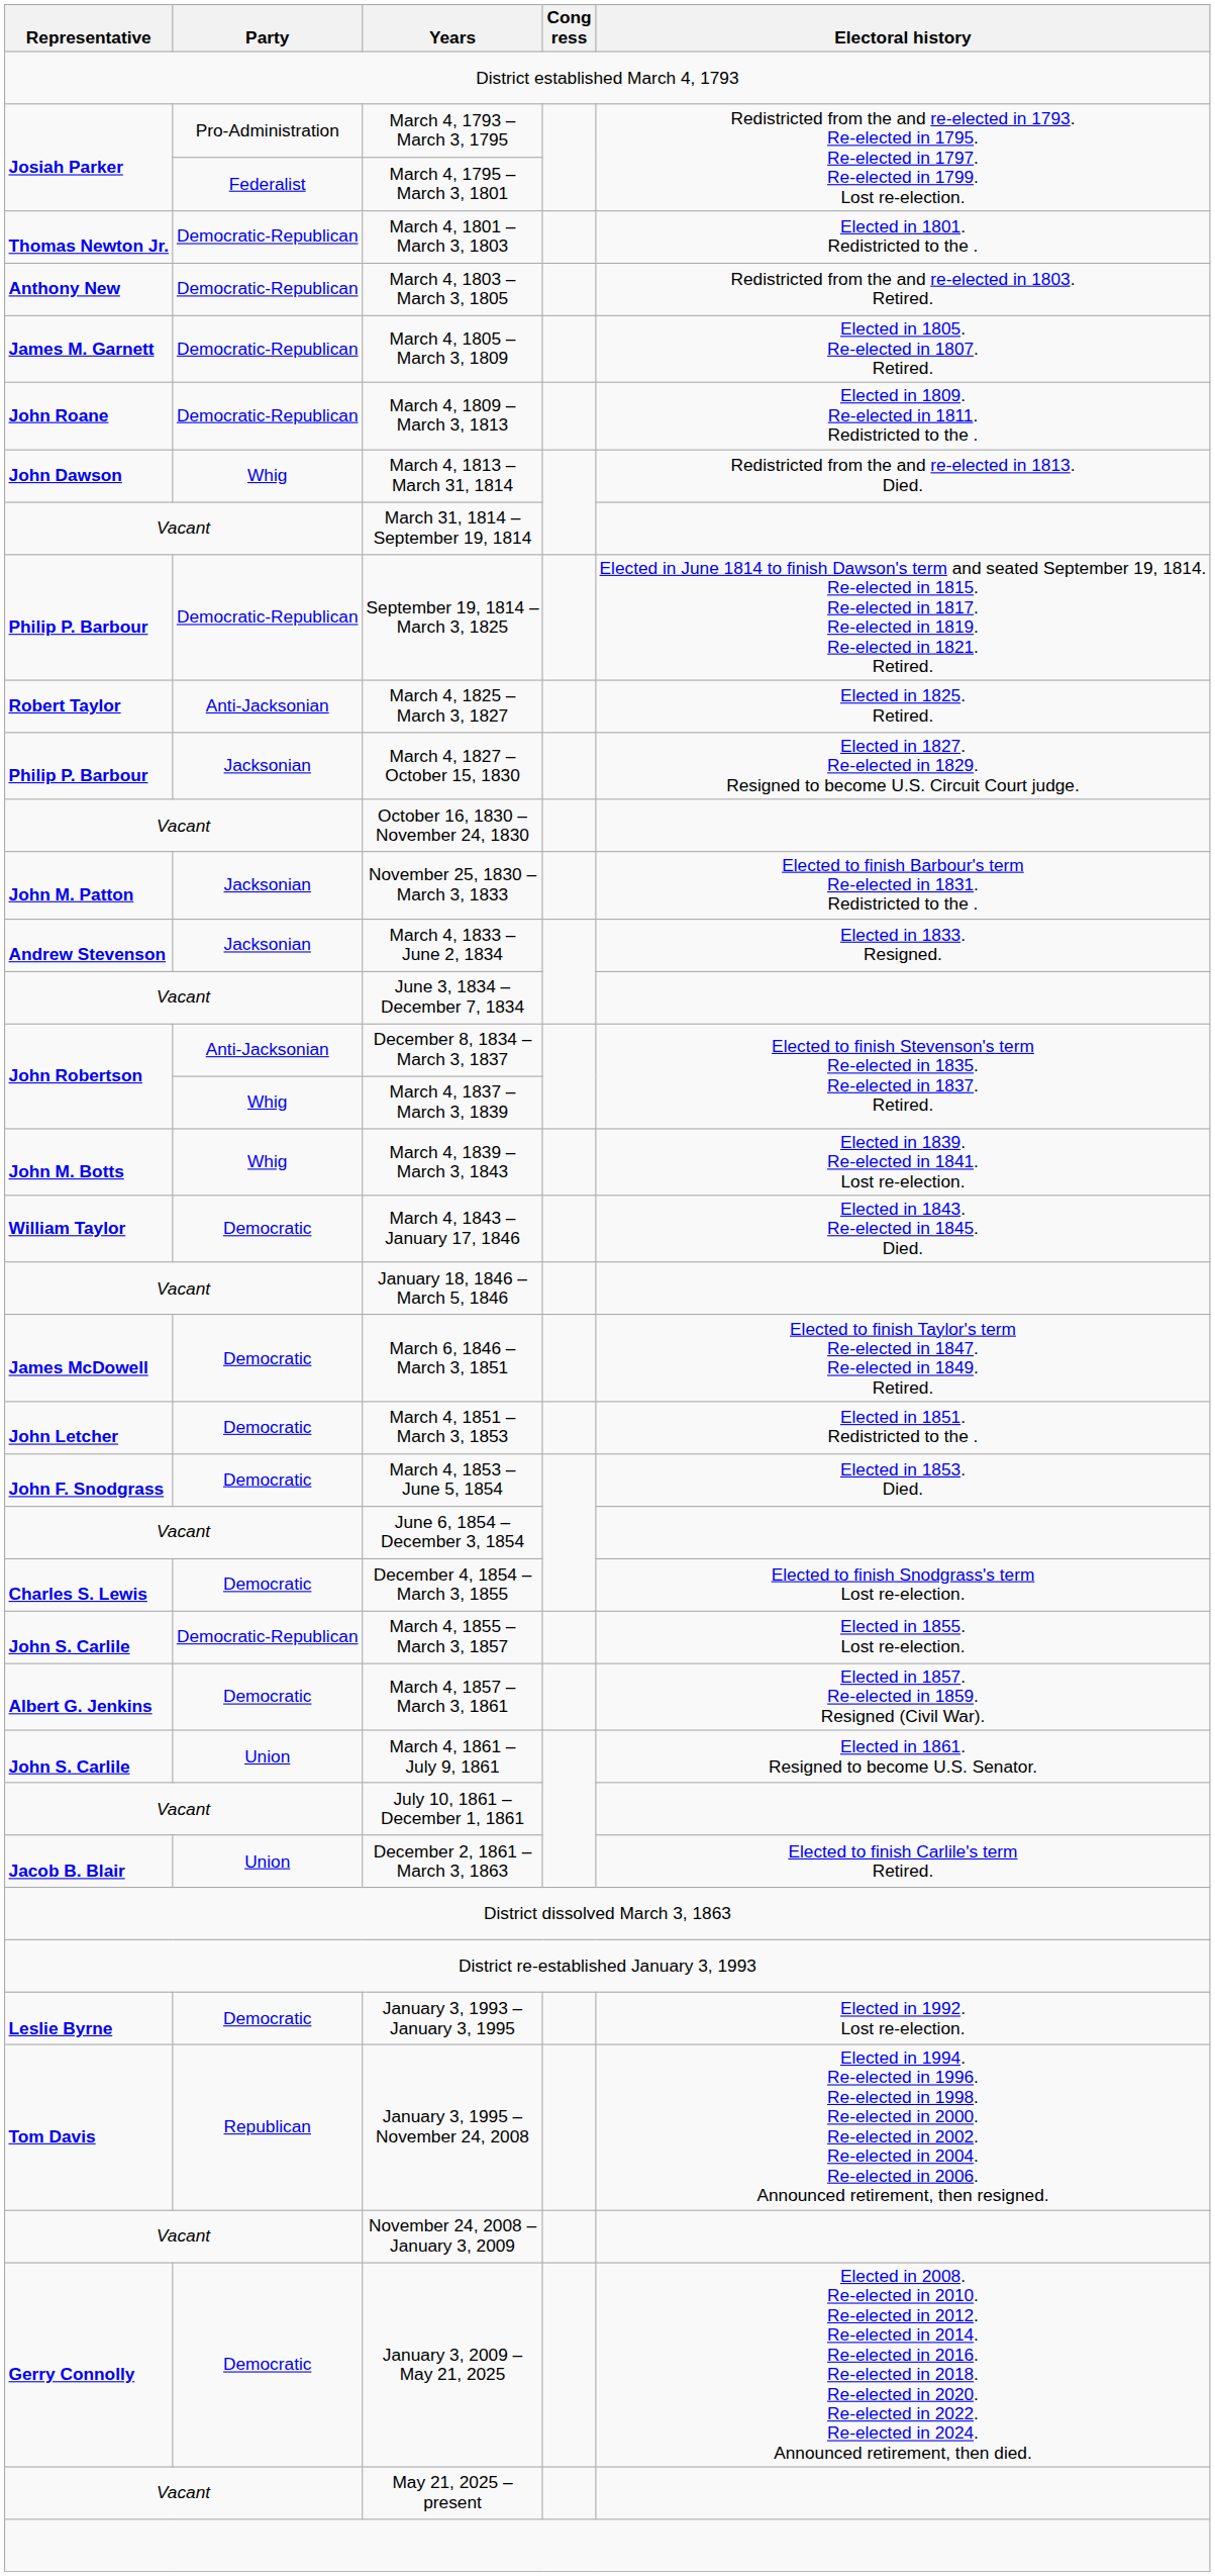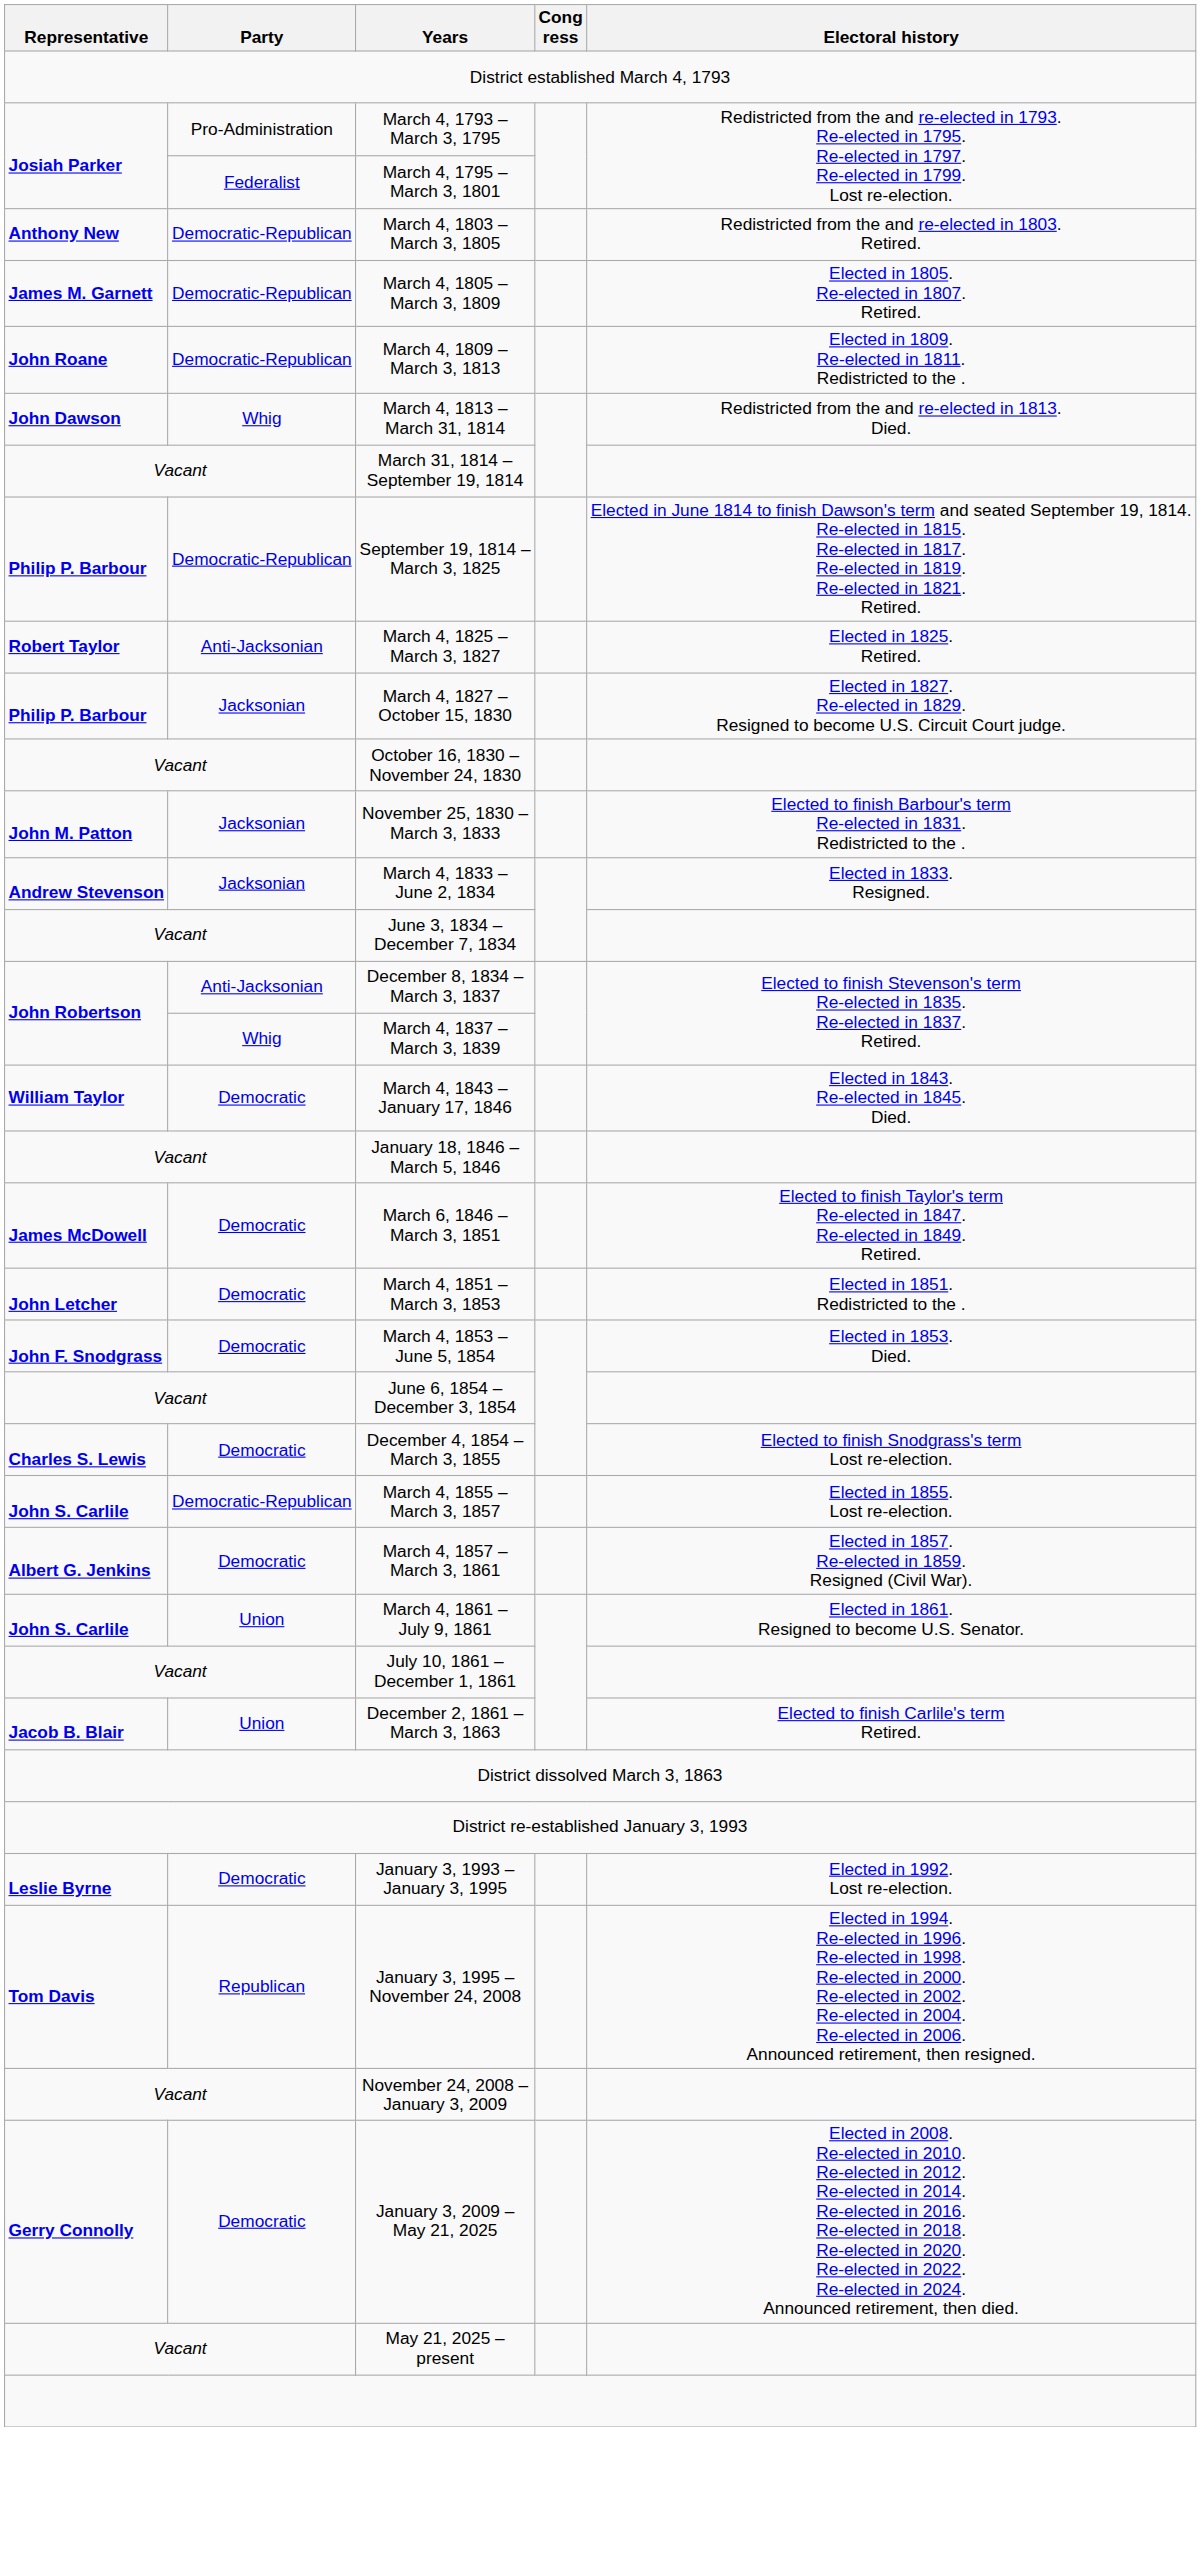- row: Thomas Newton Jr. | Democratic-Republican | March 4, 1801 – March 3, 1803 | Elected in 1801. Redistricted to the .
- row: John M. Botts | Whig | March 4, 1839 – March 3, 1843 | Elected in 1839. Re-elected in 1841. Lost re-election.
